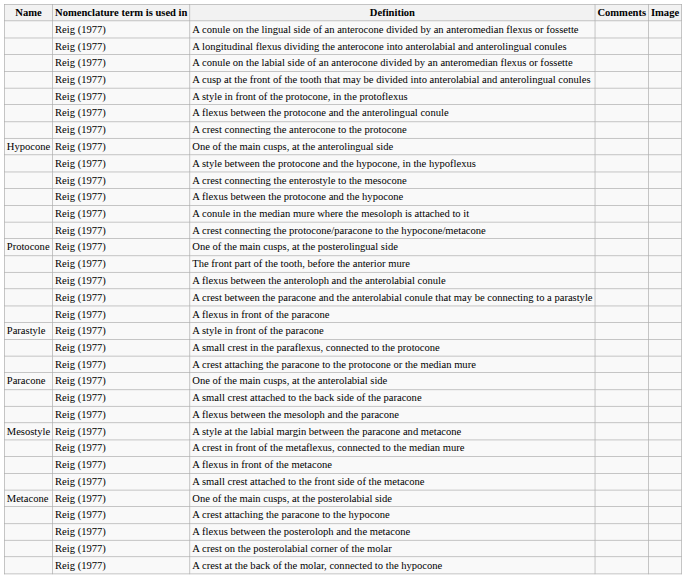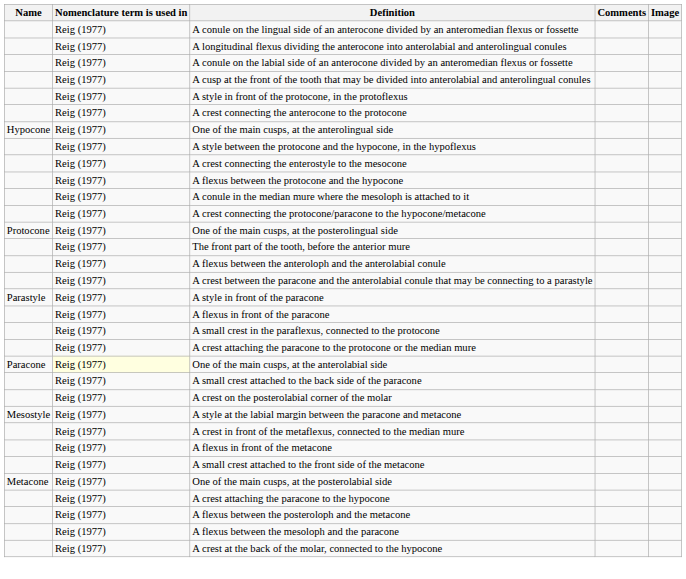- row: Reig (1977) | A flexus between the protocone and the anterolingual conule
rows swapped: A style in front of the paracone <-> A flexus in front of the paracone
One of the main cusps, at the anterolabial side | Nomenclature term is used in: no background -> lightyellow background
rows swapped: A flexus between the mesoloph and the paracone <-> A crest on the posterolabial corner of the molar
